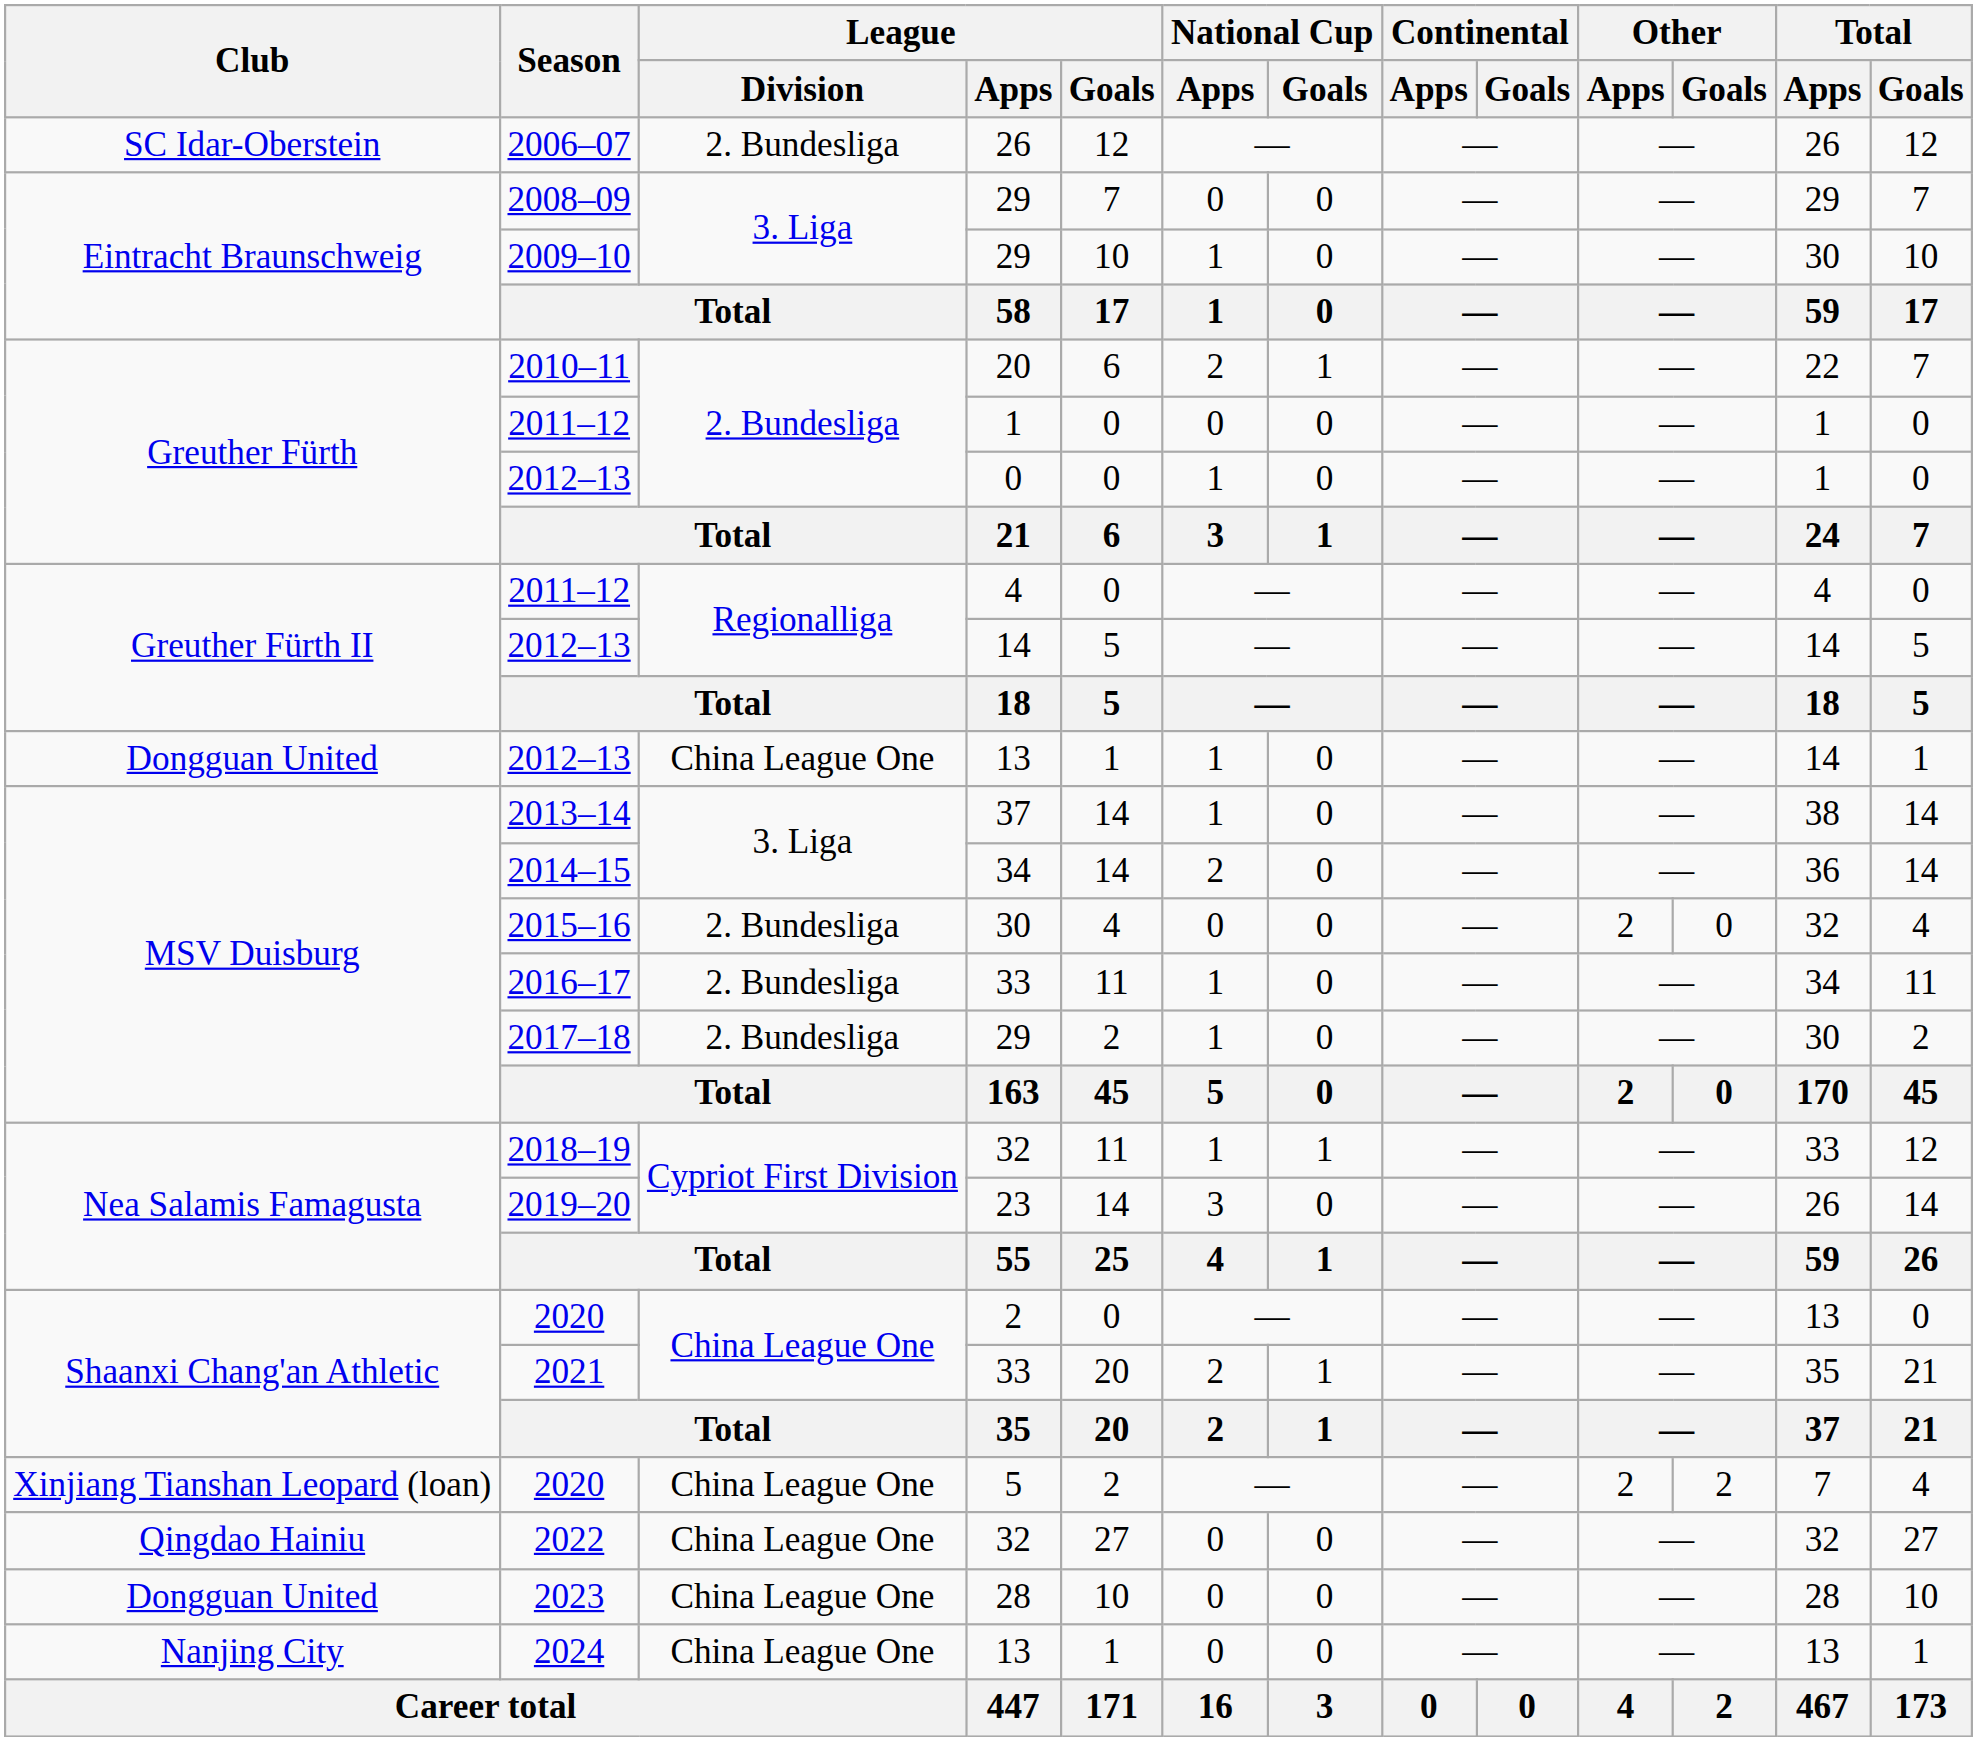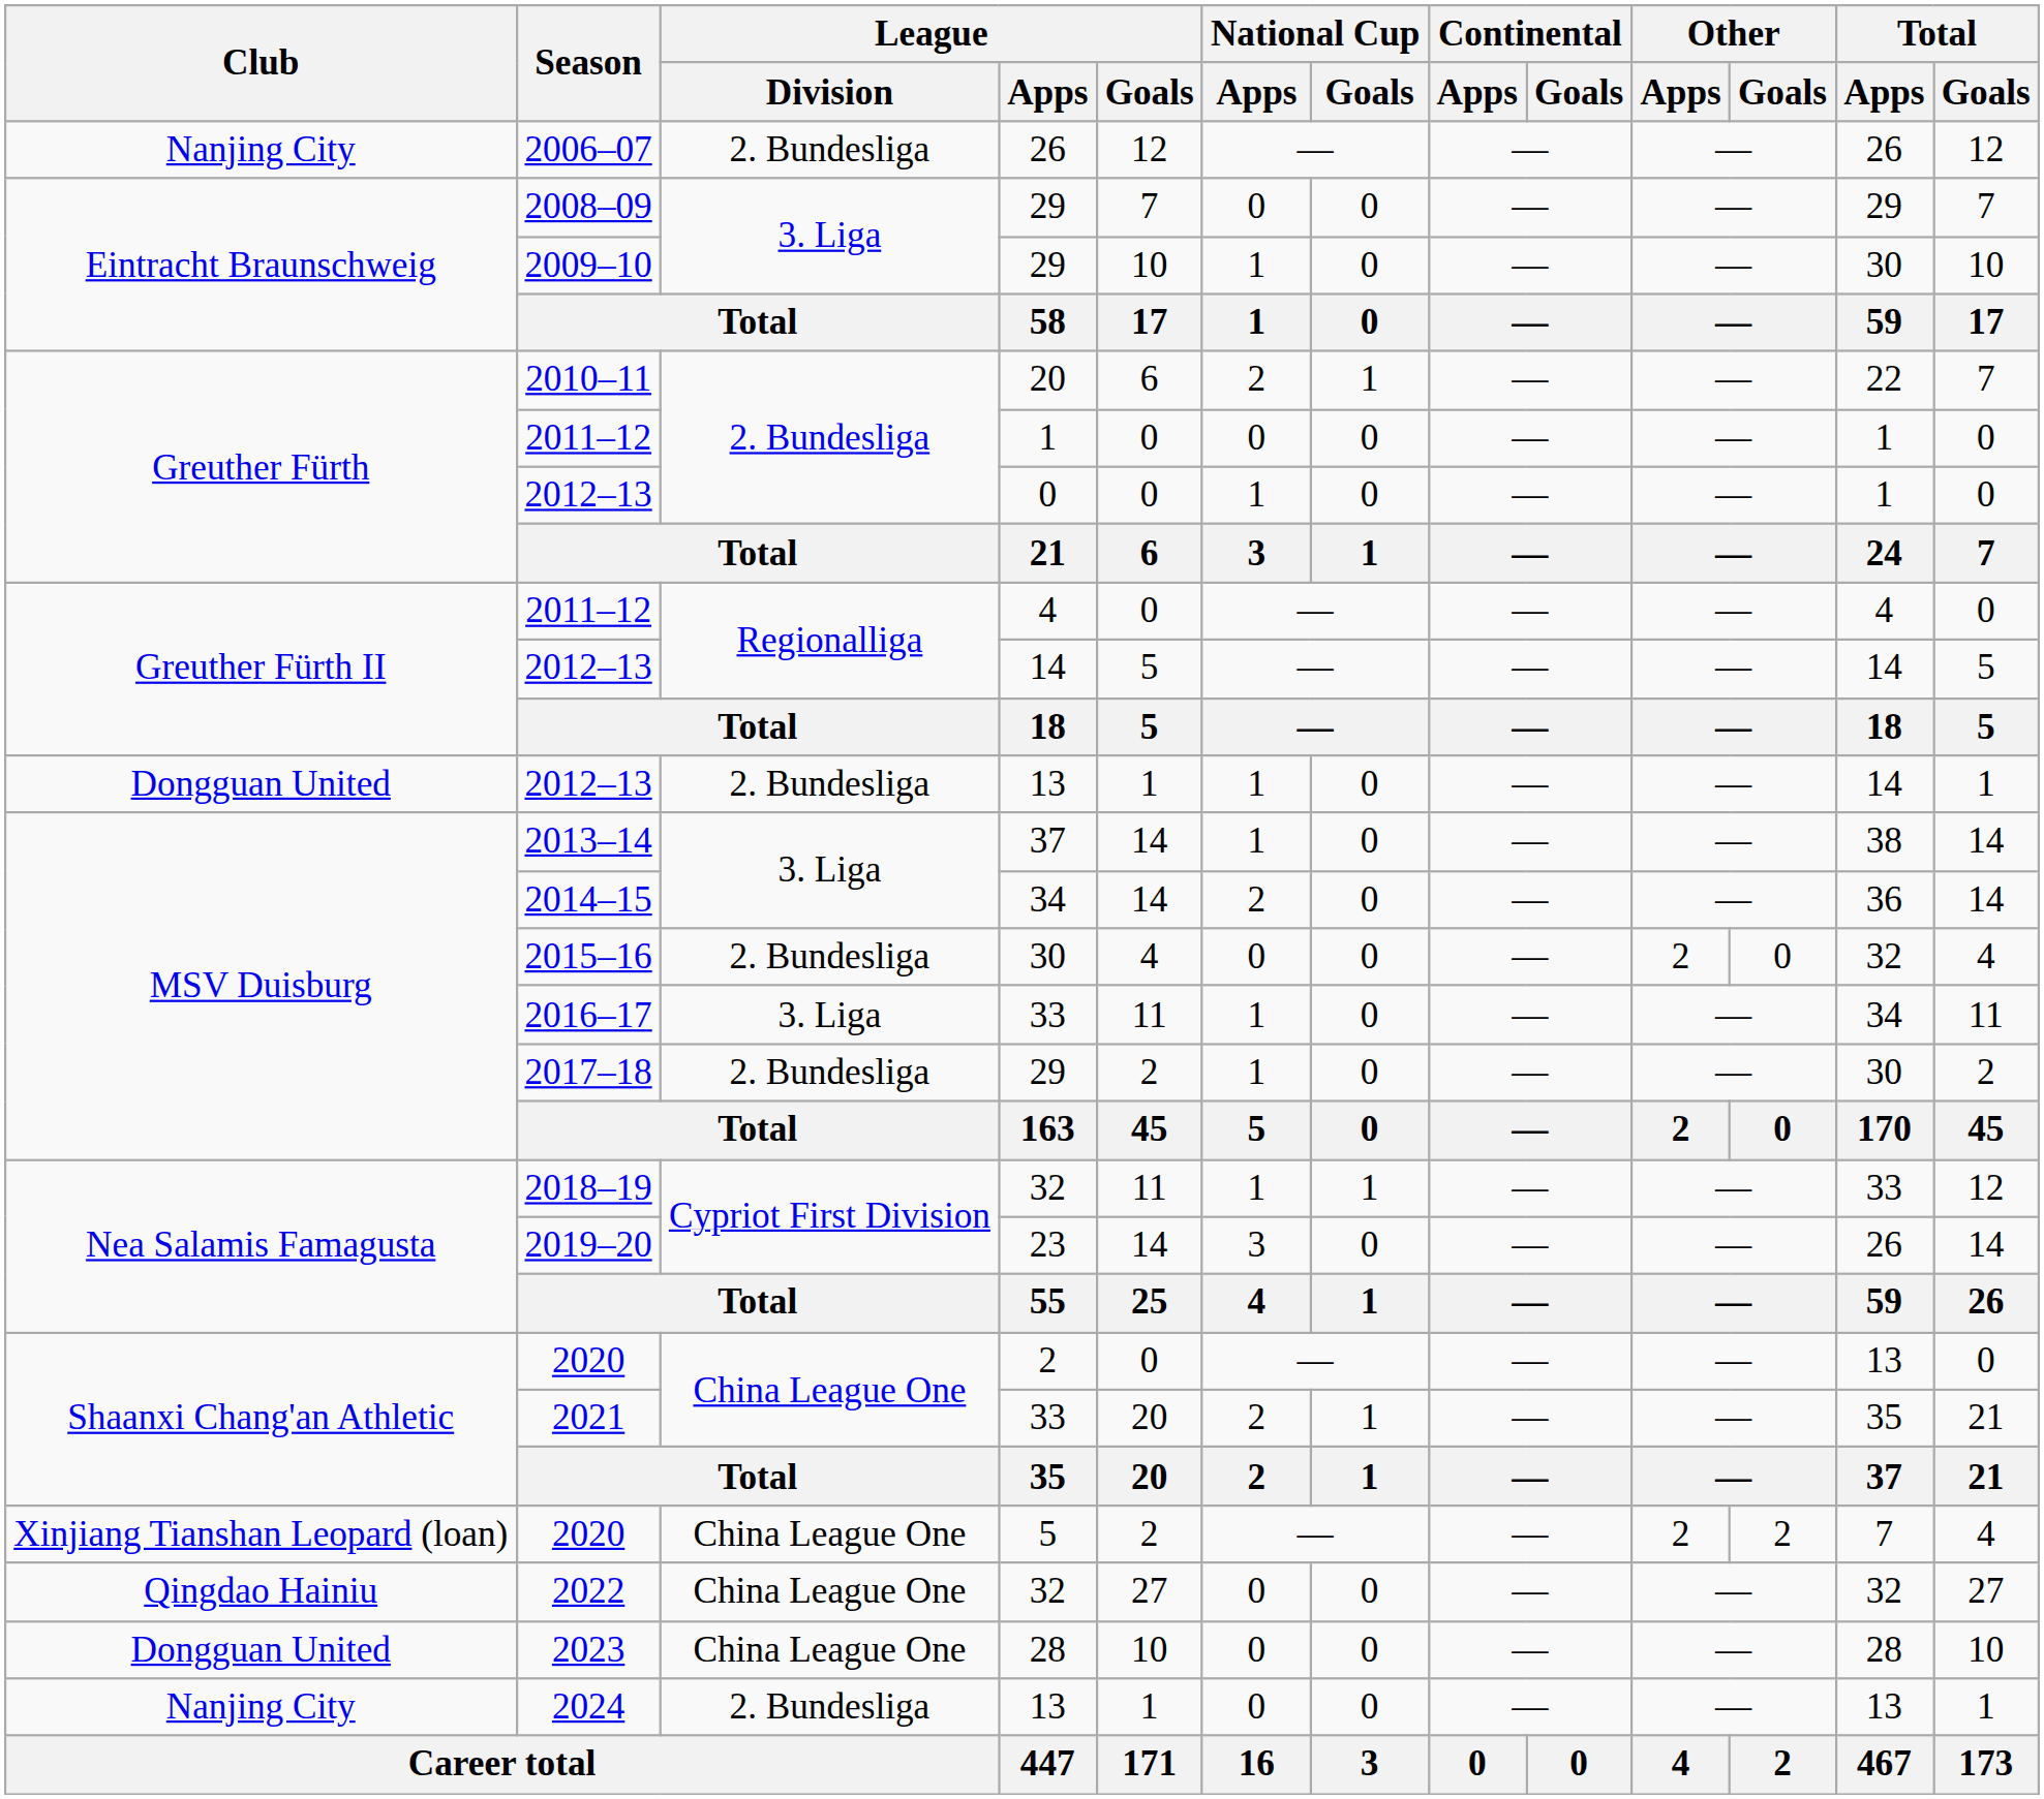2006–07 | Club: SC Idar-Oberstein -> Nanjing City
2012–13 / 13 | League / Division: China League One -> 2. Bundesliga
2016–17 | League / Division: 2. Bundesliga -> 3. Liga
2024 | League / Division: China League One -> 2. Bundesliga
